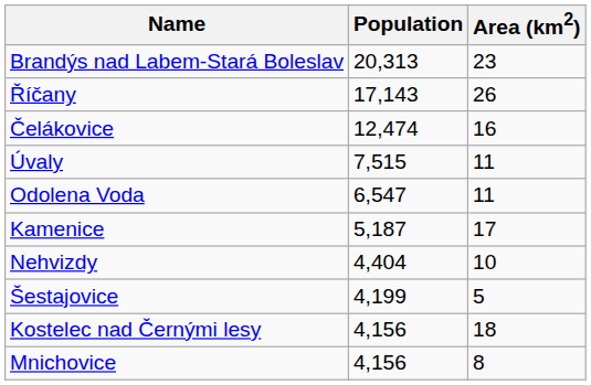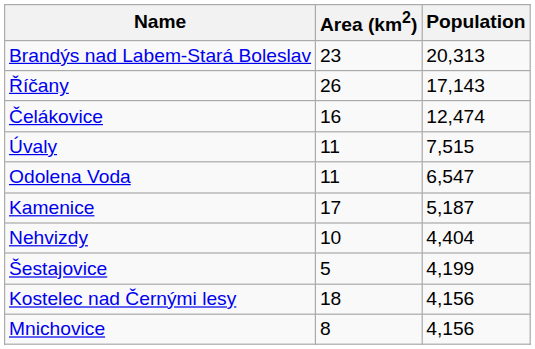columns swapped: Population <-> Area (km2)
